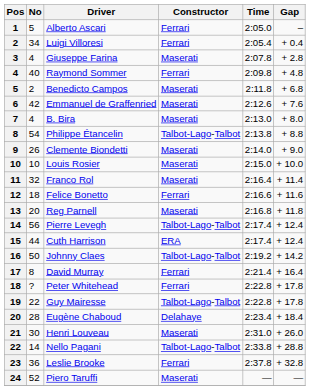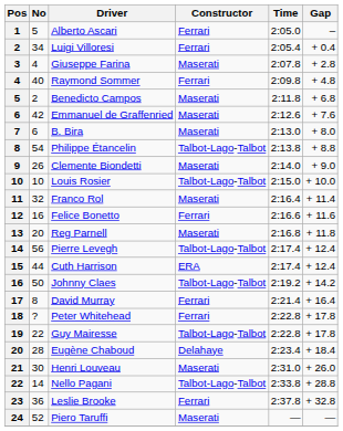B. Bira | No: 4 -> 6
Louis Rosier | Constructor: Maserati -> Talbot-Lago-Talbot
Felice Bonetto | No: 18 -> 16
